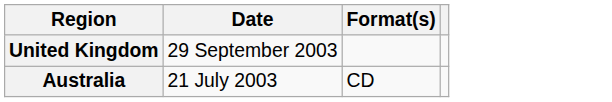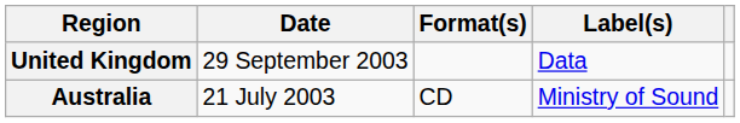+ column: Label(s) | Data | Ministry of Sound
